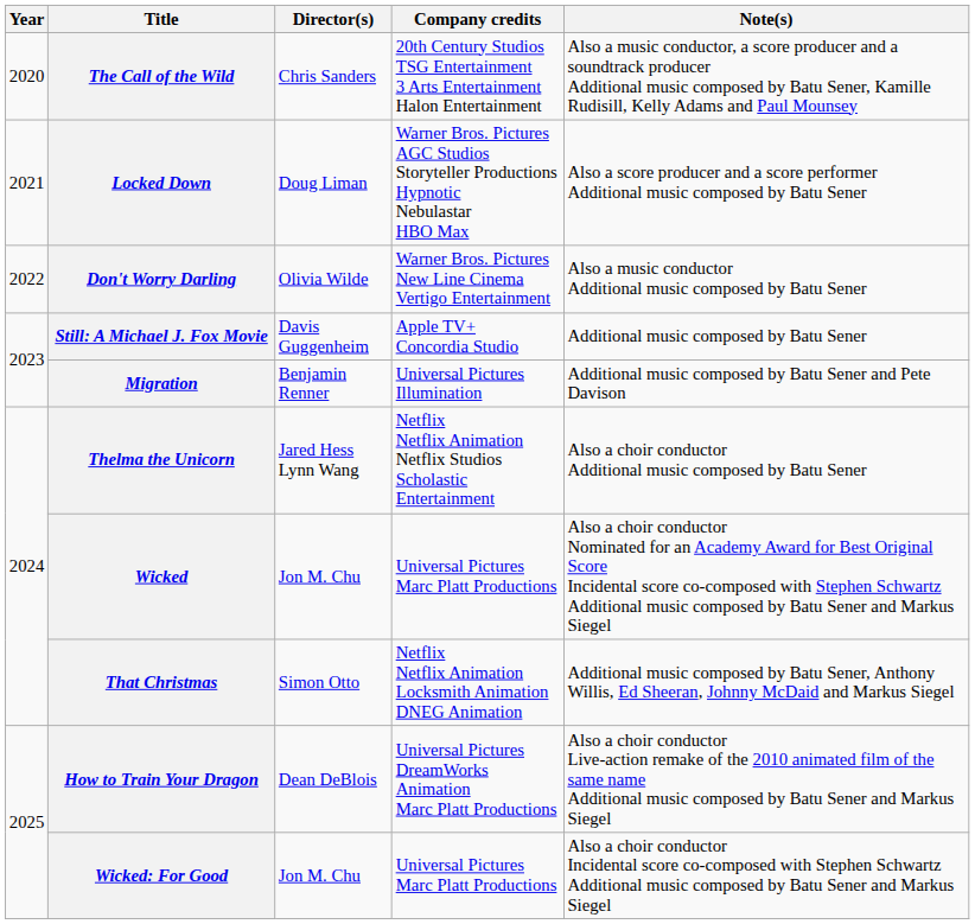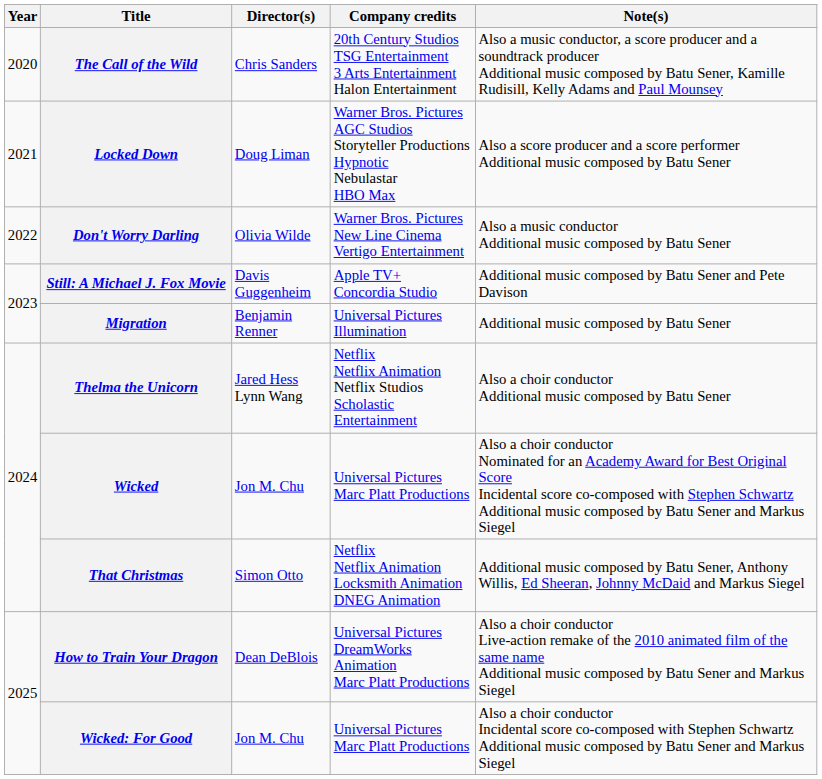Still: A Michael J. Fox Movie | Note(s): Additional music composed by Batu Sener -> Additional music composed by Batu Sener and Pete Davison
Migration | Note(s): Additional music composed by Batu Sener and Pete Davison -> Additional music composed by Batu Sener
